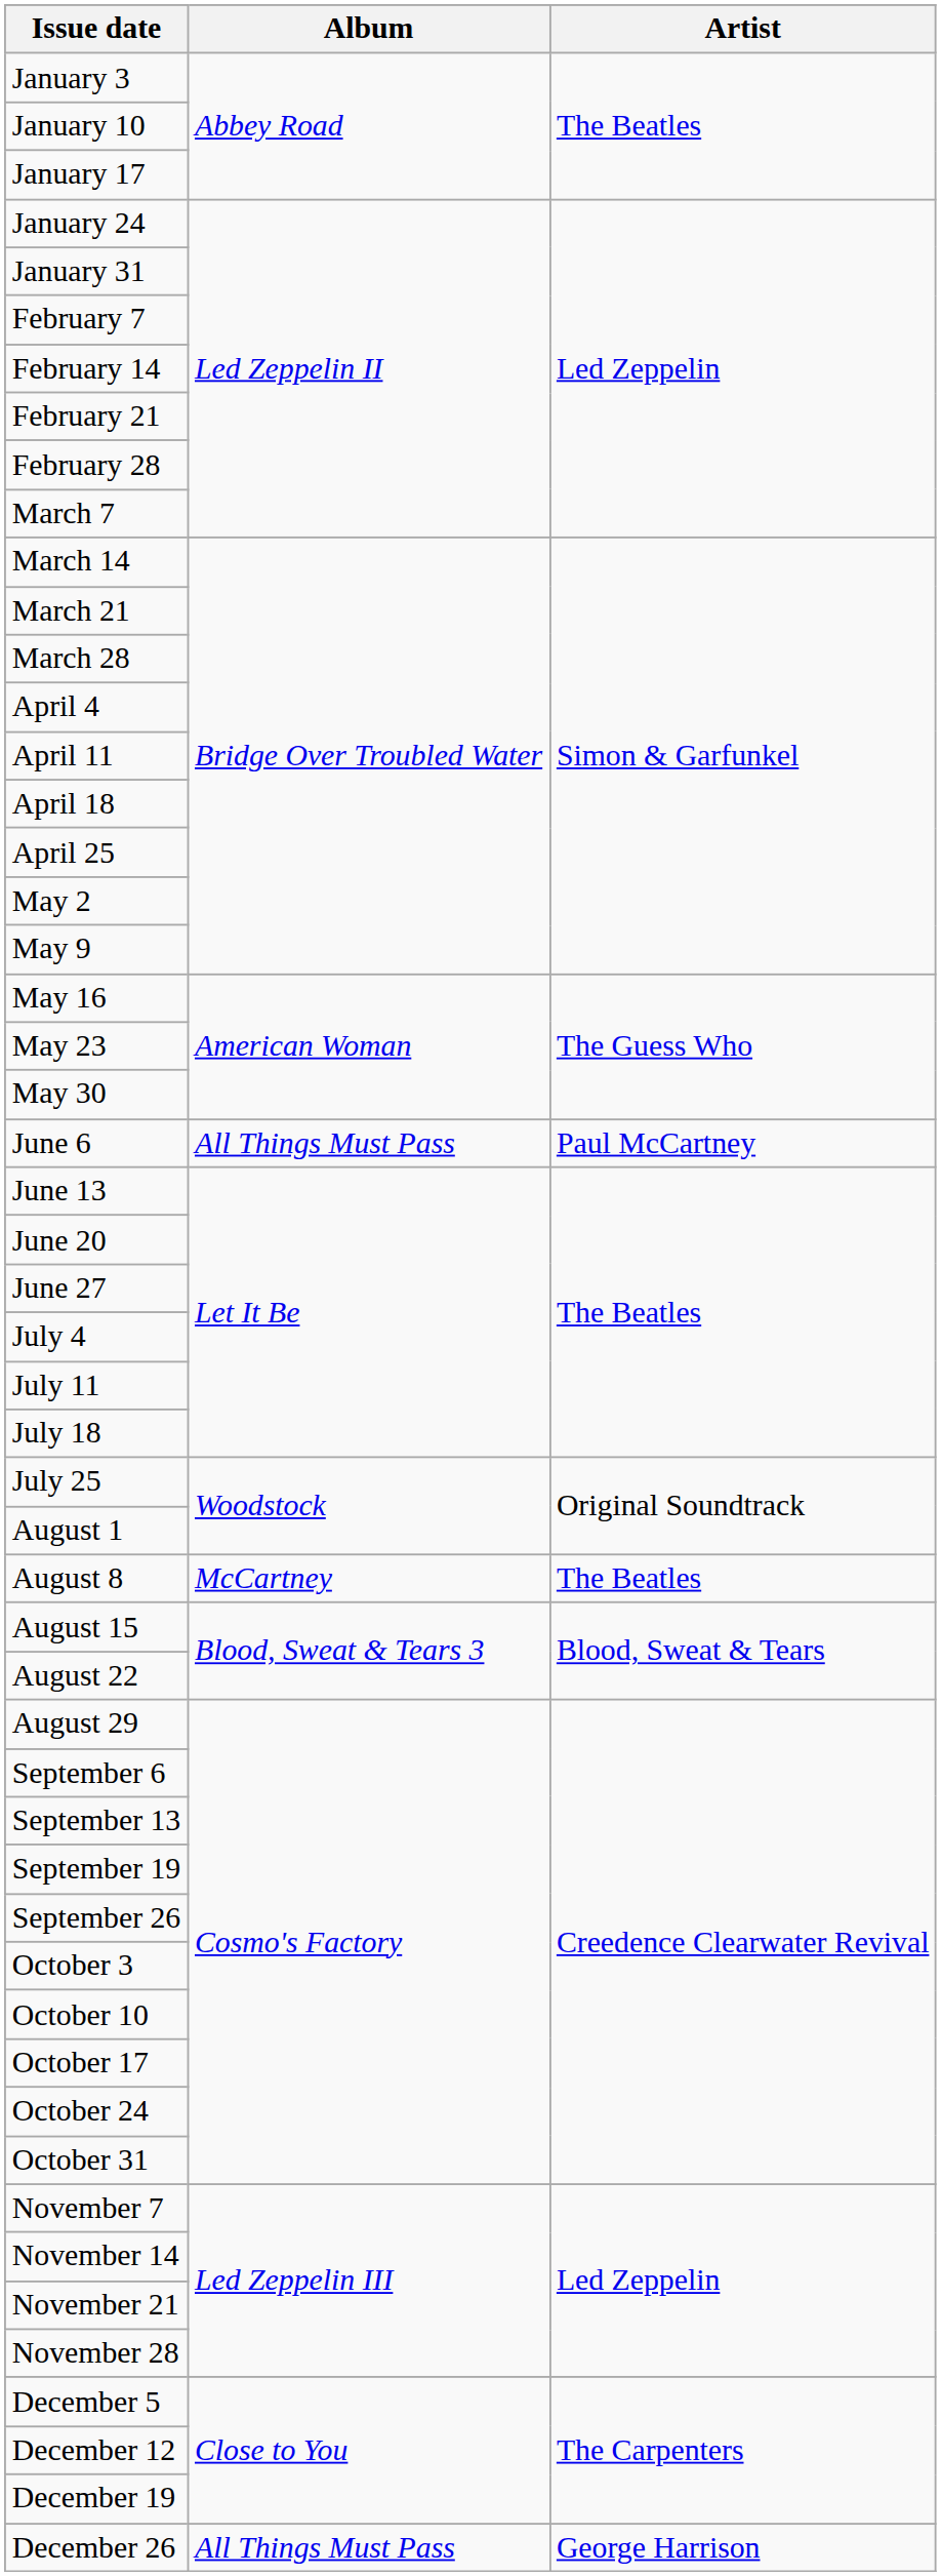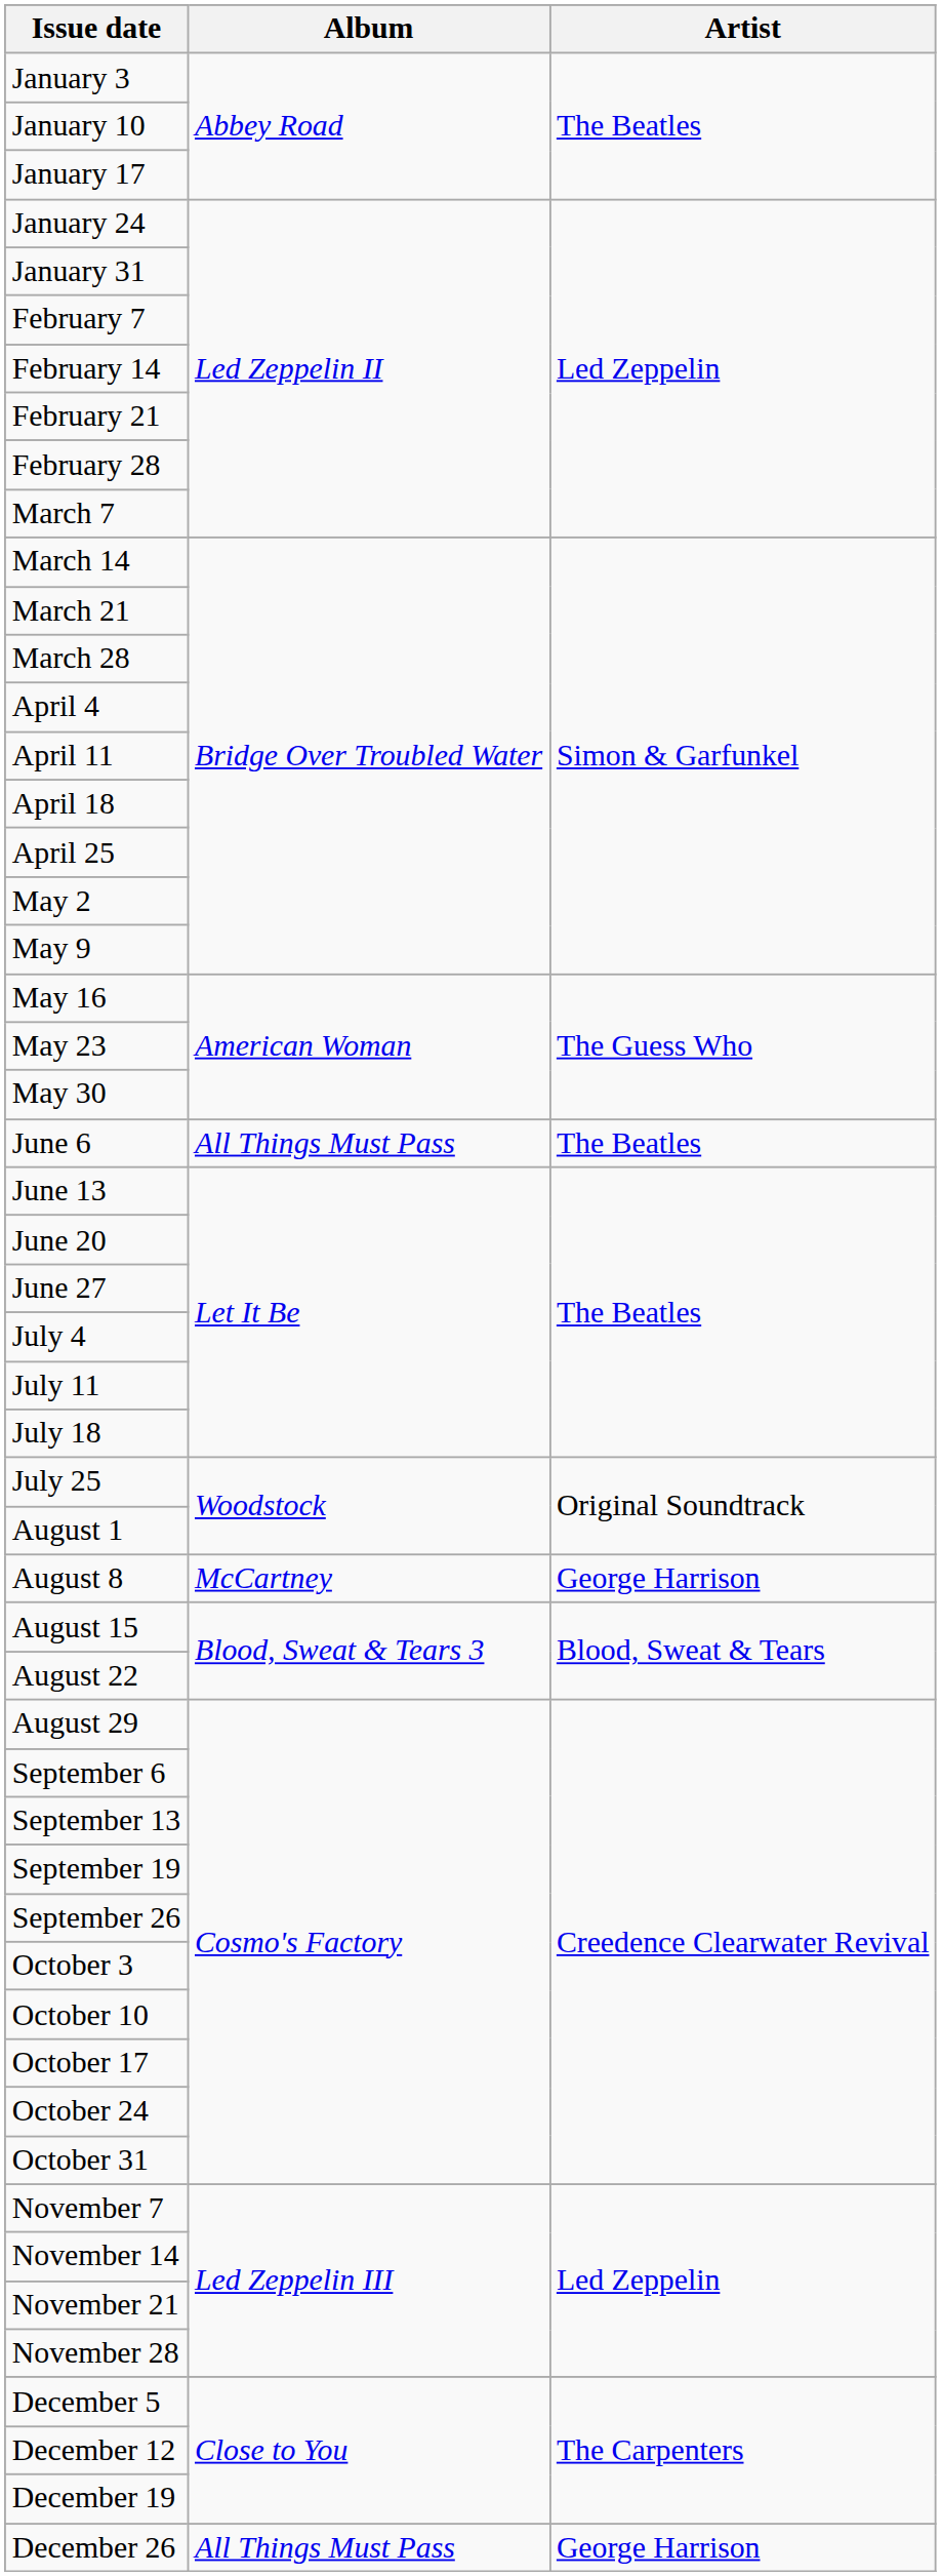June 6 | Artist: Paul McCartney -> The Beatles
August 8 | Artist: The Beatles -> George Harrison
